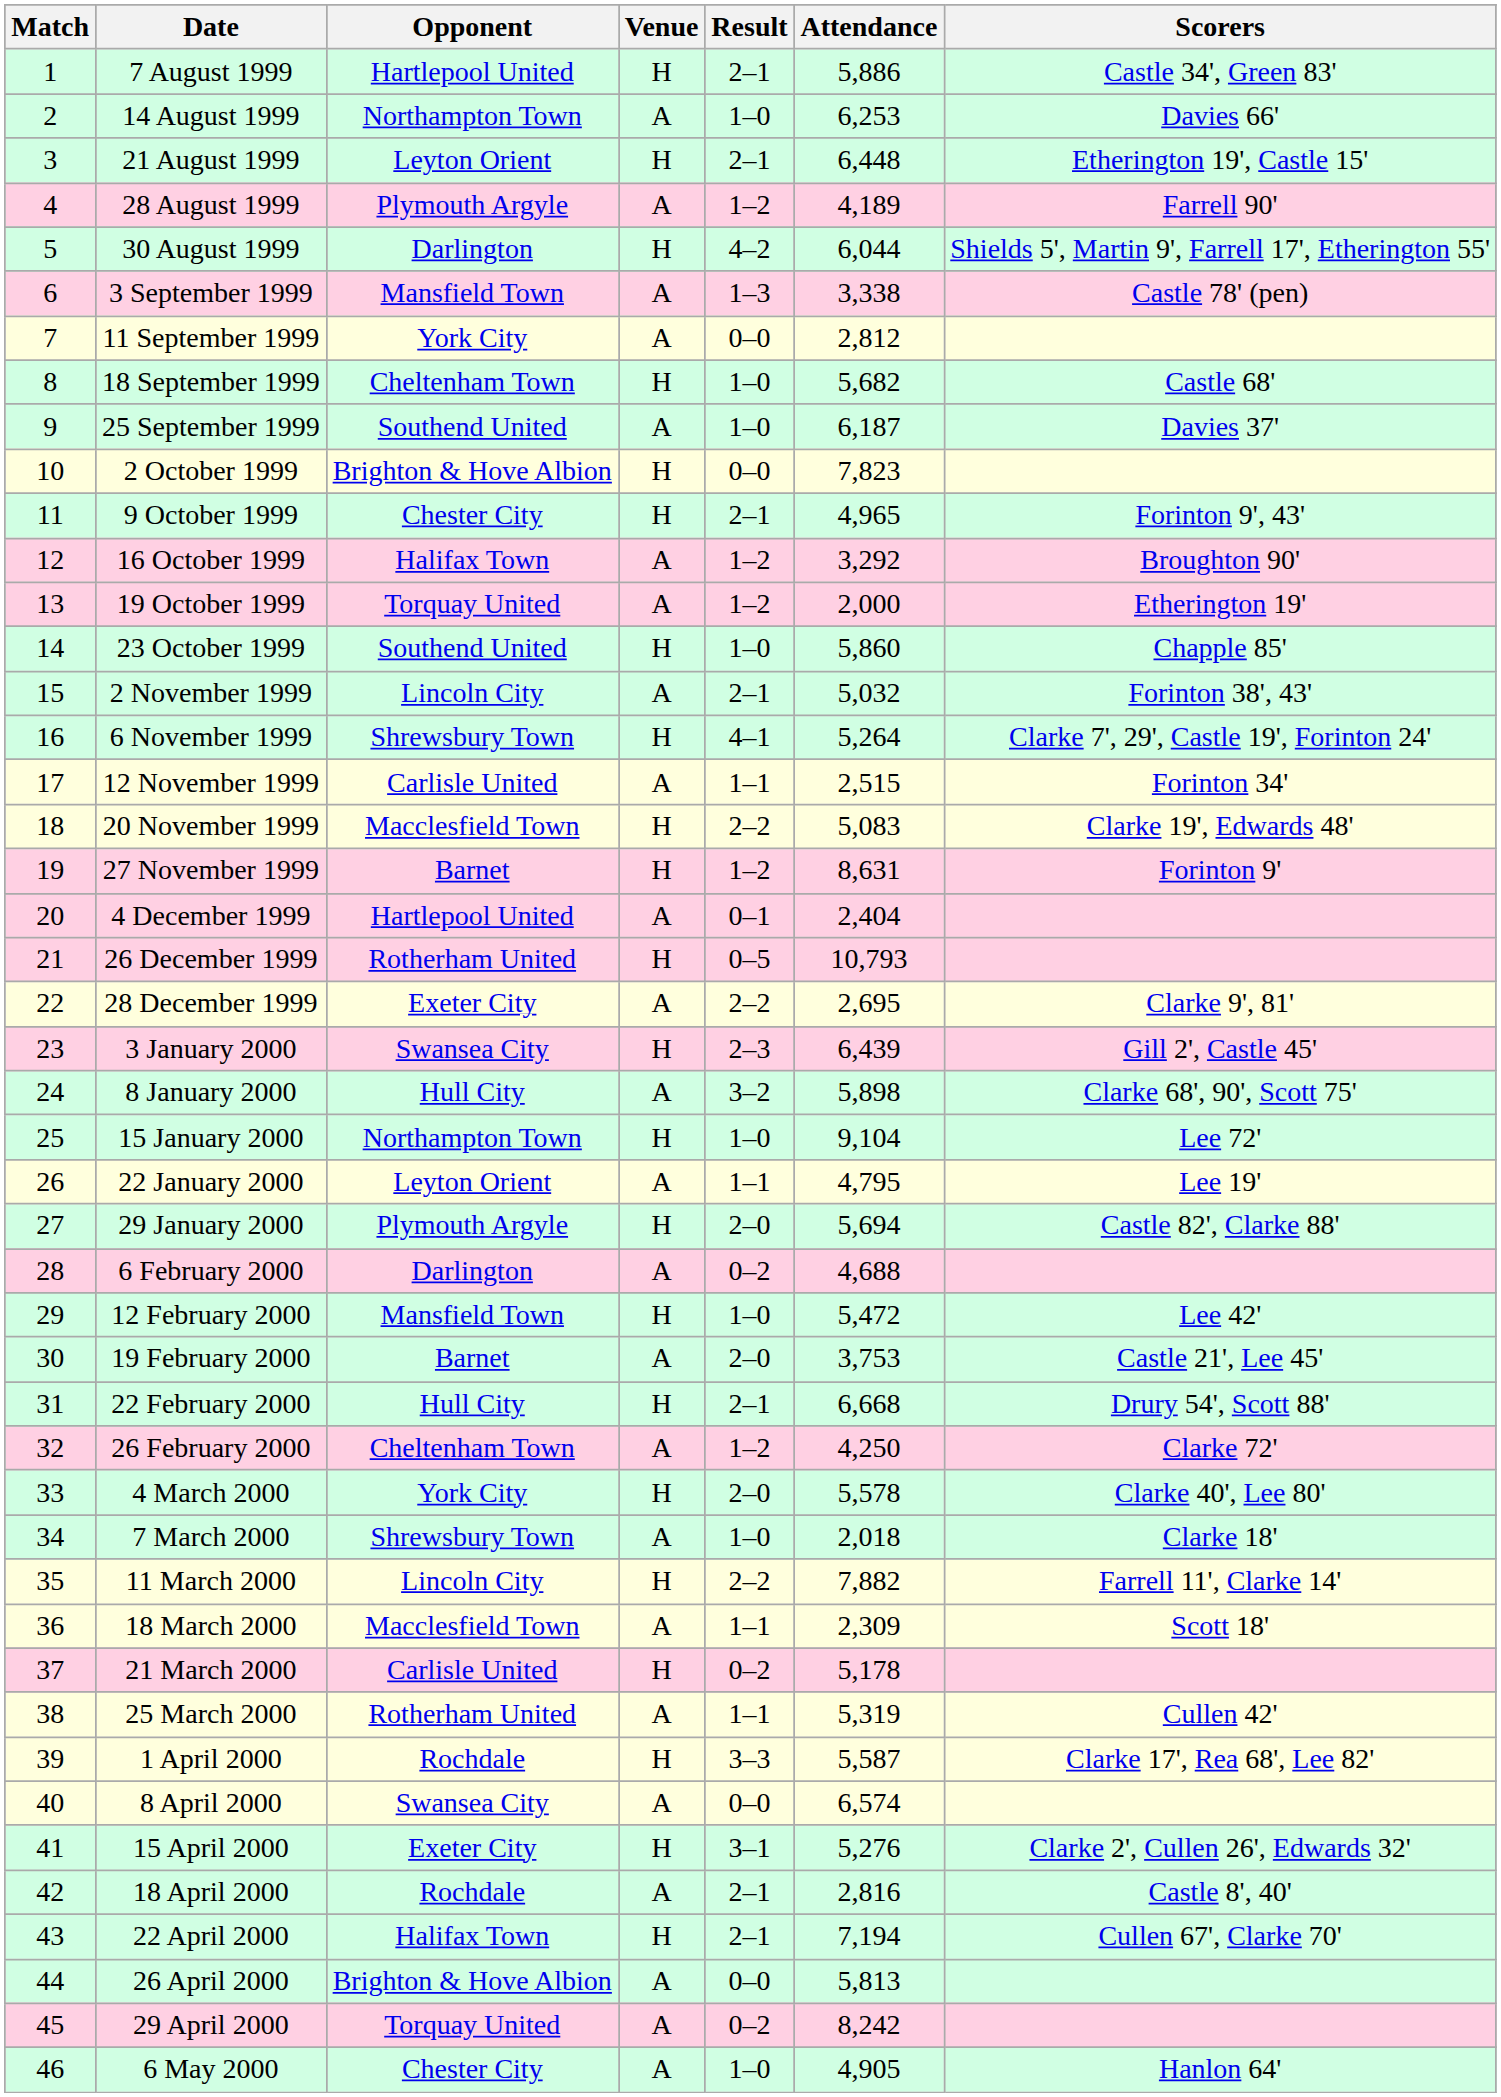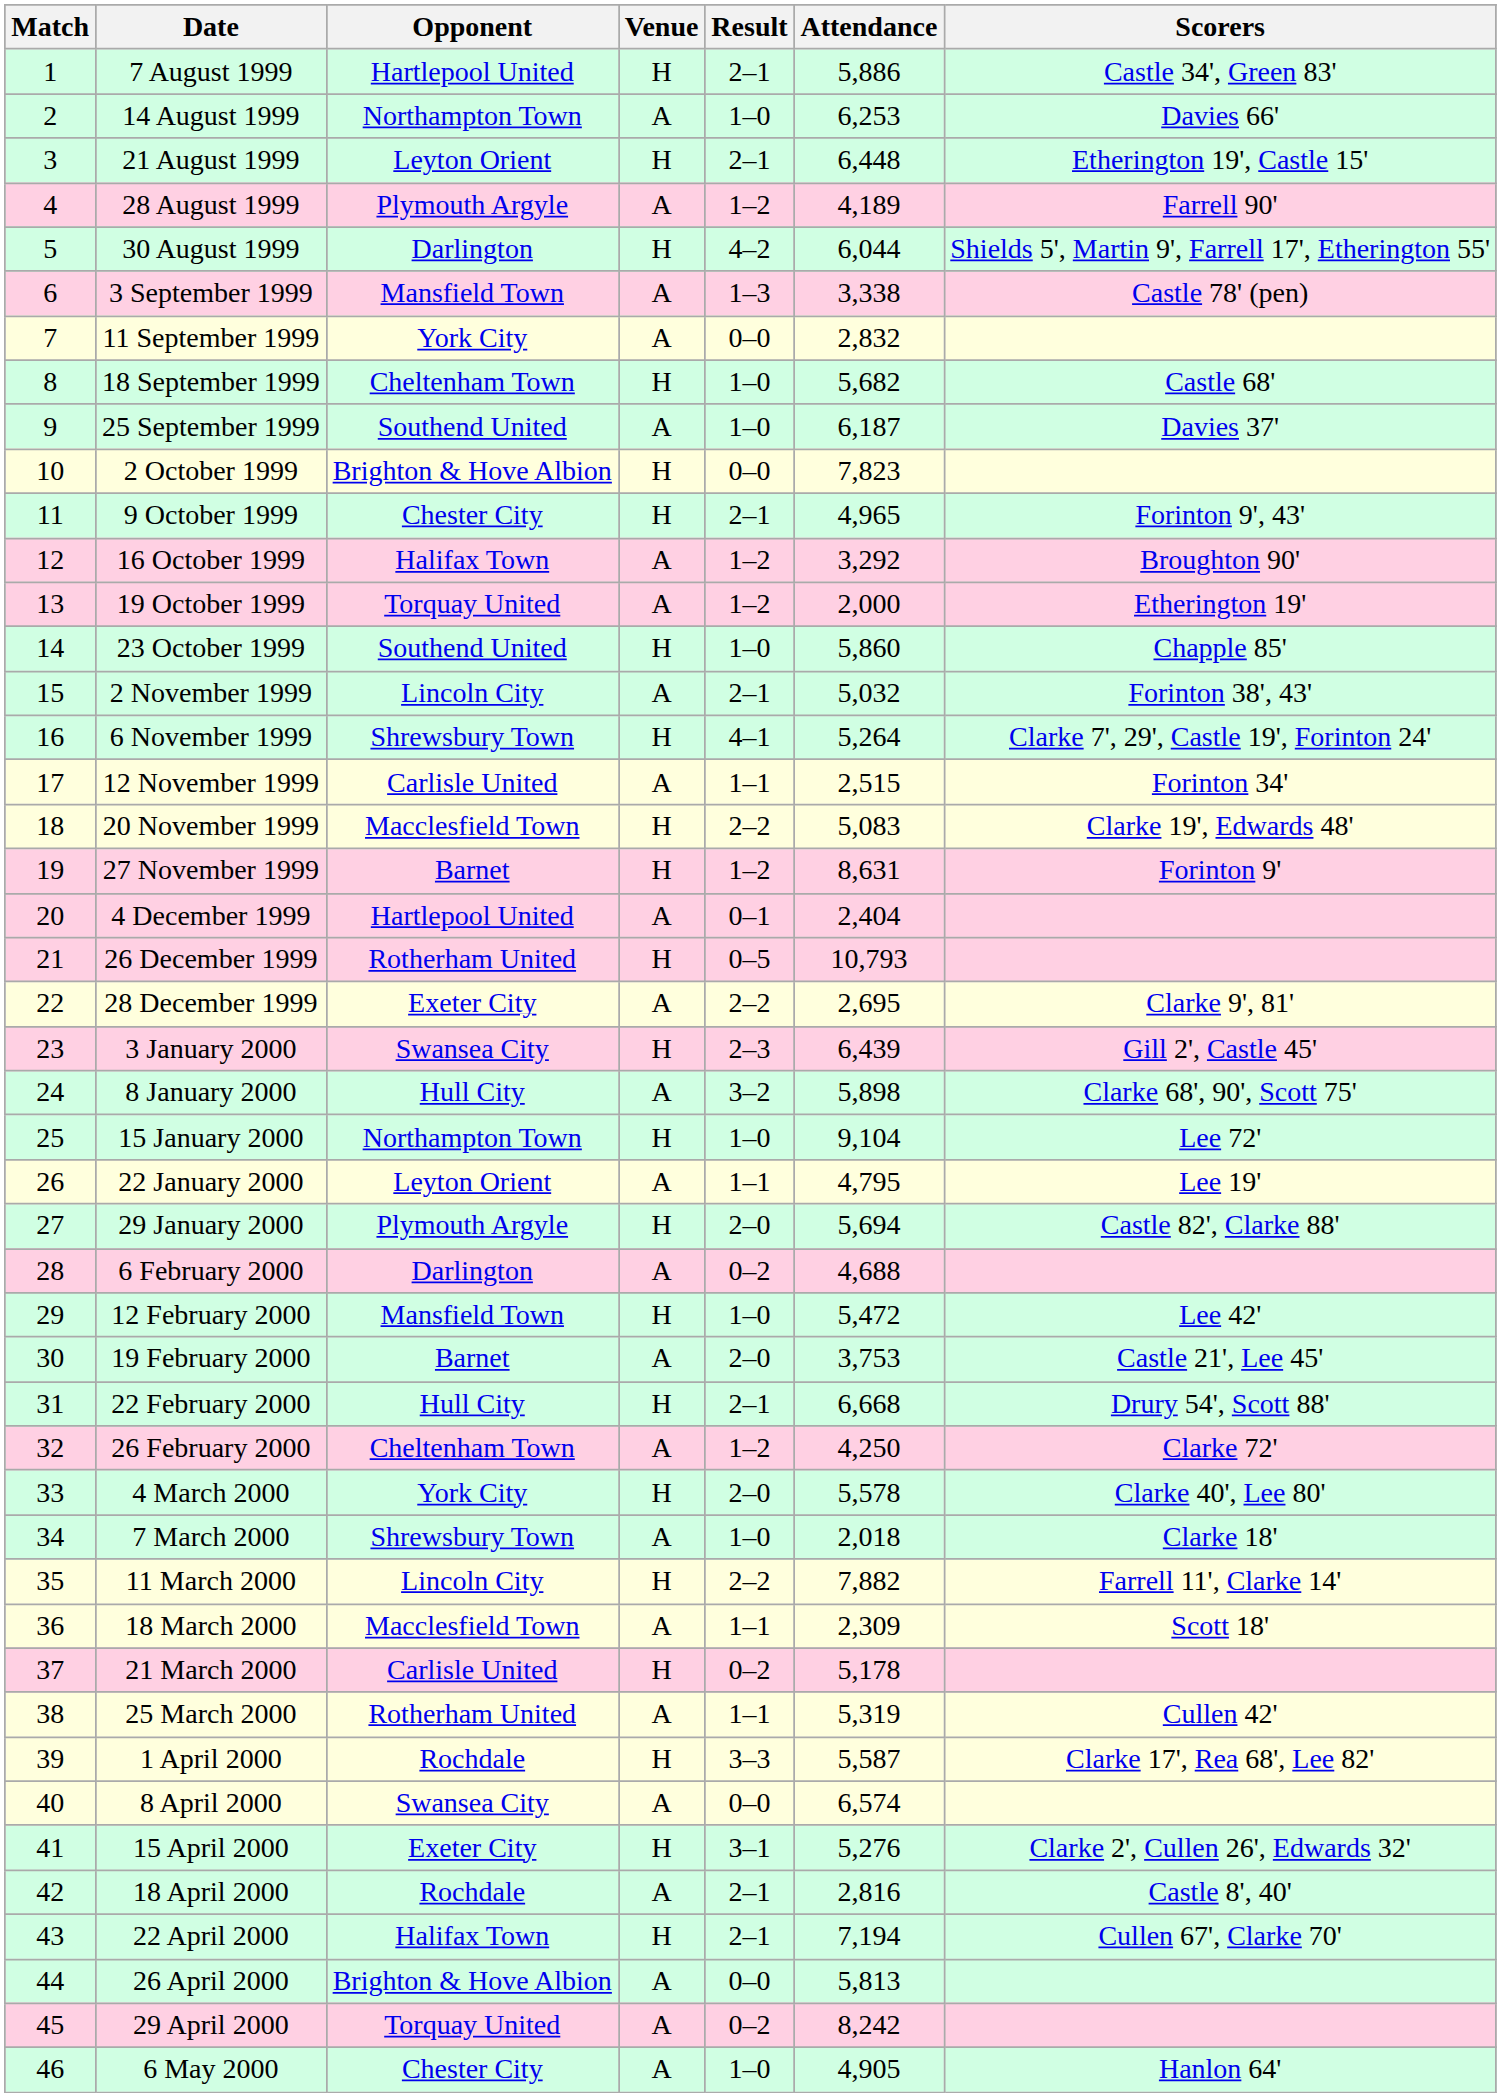11 September 1999 | Attendance: 2,812 -> 2,832
